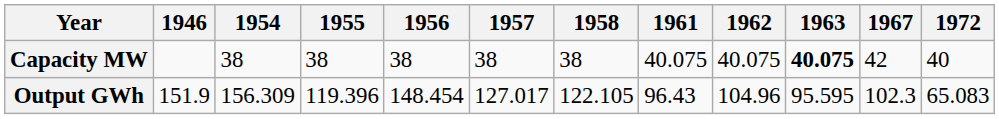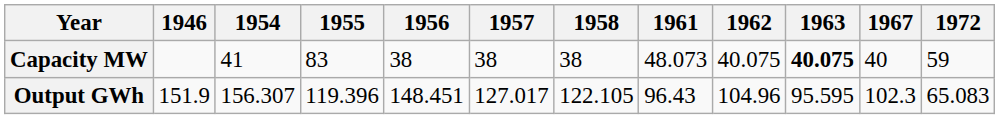Capacity MW | 1954: 38 -> 41
Capacity MW | 1955: 38 -> 83
Capacity MW | 1961: 40.075 -> 48.073
Capacity MW | 1967: 42 -> 40
Capacity MW | 1972: 40 -> 59
Output GWh | 1954: 156.309 -> 156.307
Output GWh | 1956: 148.454 -> 148.451
